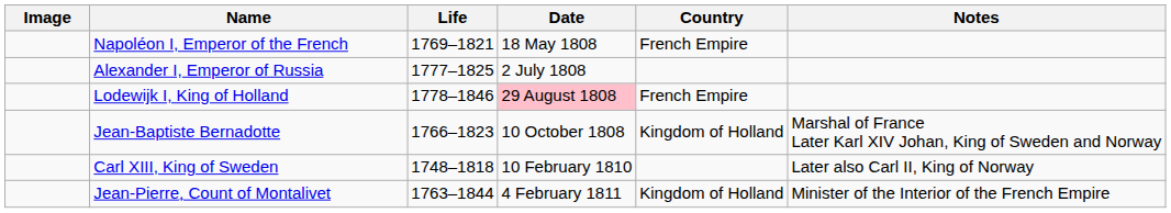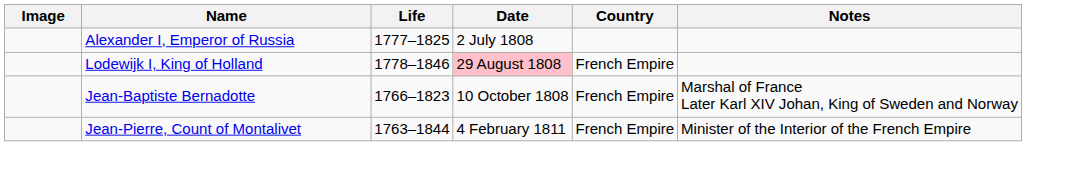- row: Napoléon I, Emperor of the French | 1769–1821 | 18 May 1808 | French Empire
Jean-Baptiste Bernadotte | Country: Kingdom of Holland -> French Empire
- row: Carl XIII, King of Sweden | 1748–1818 | 10 February 1810 | Later also Carl II, King of Norway
Jean-Pierre, Count of Montalivet | Country: Kingdom of Holland -> French Empire
